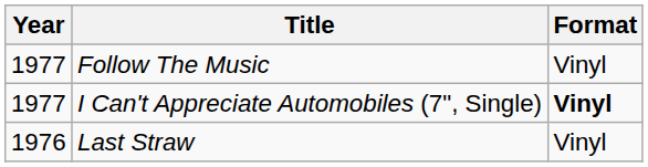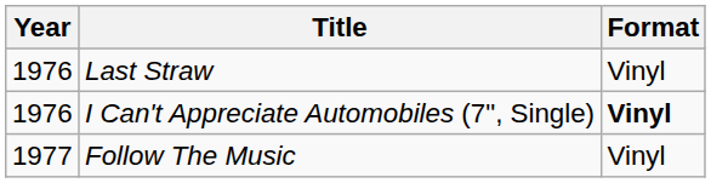rows swapped: Last Straw <-> Follow The Music
I Can't Appreciate Automobiles (7", Single) | Year: 1977 -> 1976
